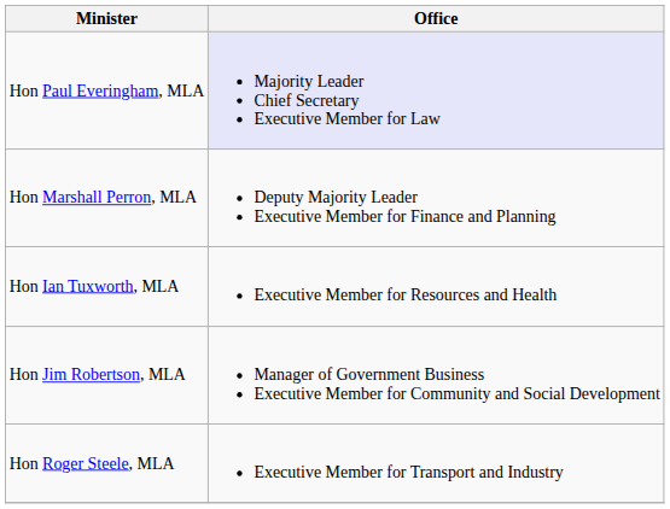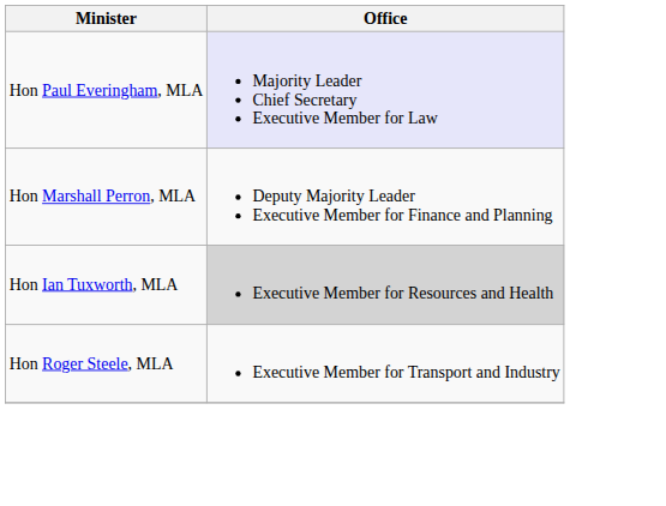Hon Ian Tuxworth, MLA | Office: no background -> lightgrey background
- row: Hon Jim Robertson, MLA | Manager of Government Business Executive Member for Community and Social Development
